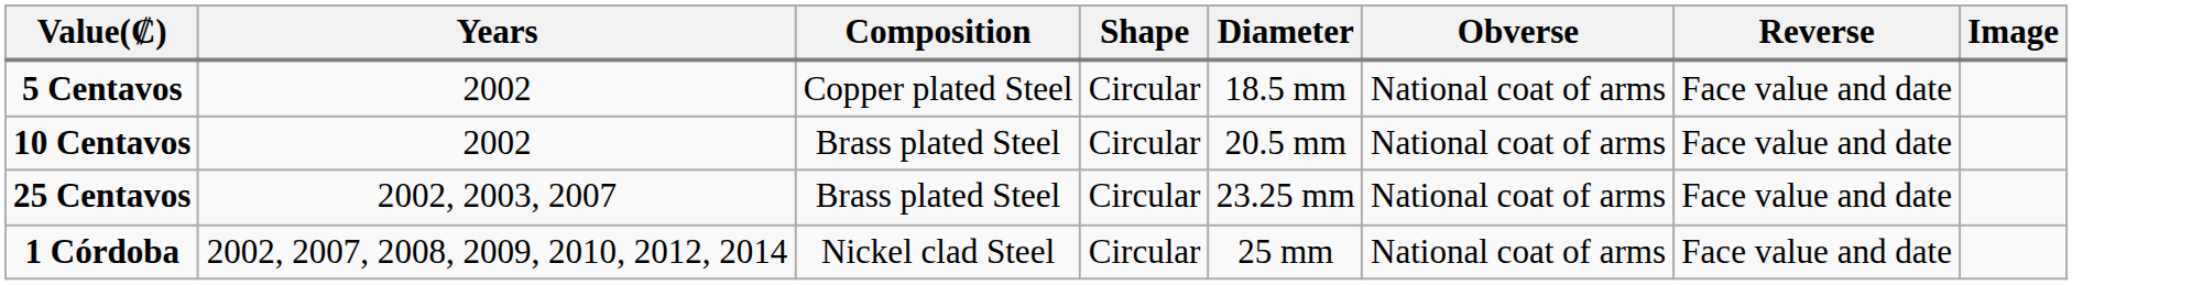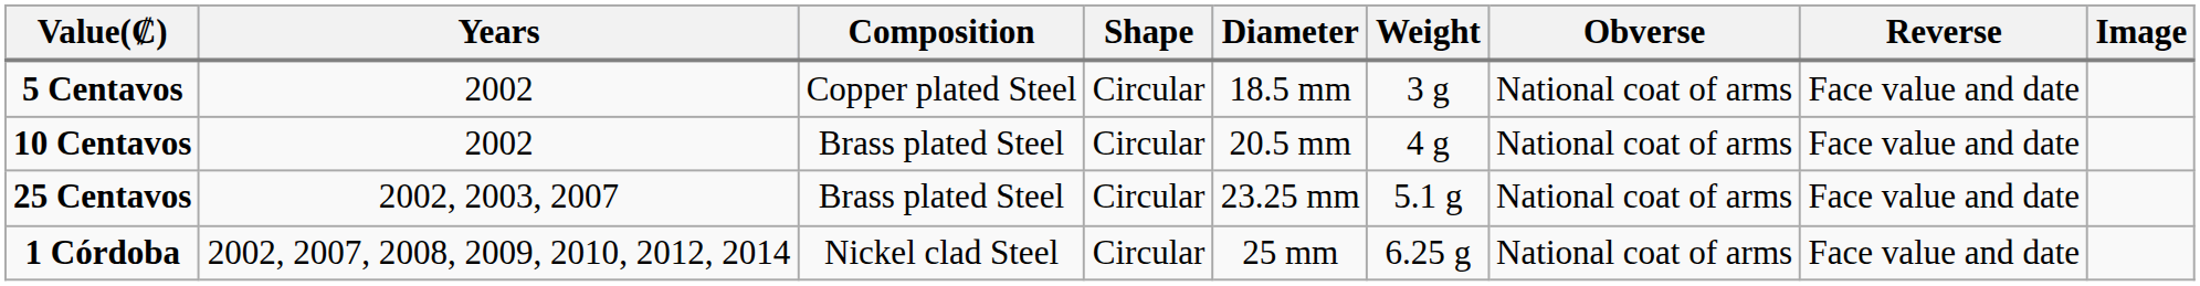+ column: Weight | 3 g | 4 g | 5.1 g | 6.25 g
